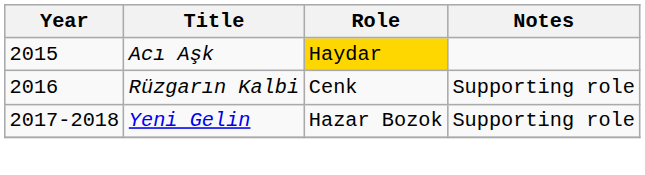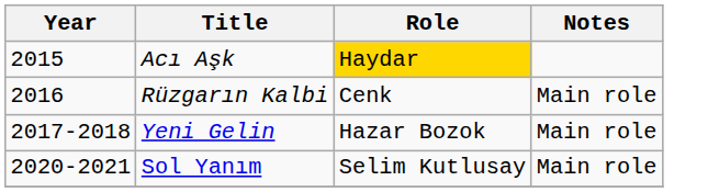Rüzgarın Kalbi | Notes: Supporting role -> Main role
Yeni Gelin | Notes: Supporting role -> Main role
+ row: 2020-2021 | Sol Yanım | Selim Kutlusay | Main role
